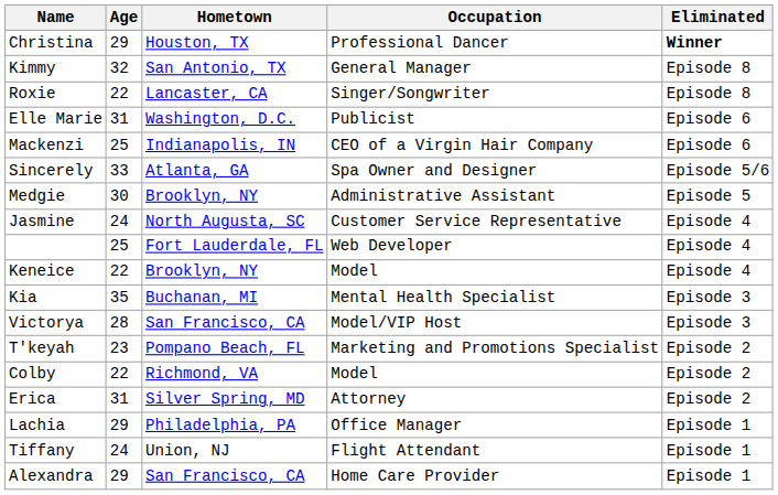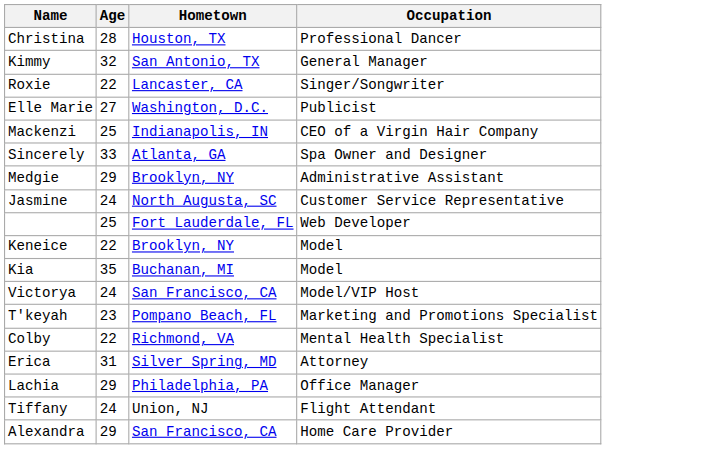- column: Eliminated | Winner | Episode 8 | Episode 8 | Episode 6 | Episode 6 | Episode 5/6 | Episode 5 | Episode 4 | Episode 4 | Episode 4 | Episode 3 | Episode 3 | Episode 2 | Episode 2 | Episode 2 | Episode 1 | Episode 1 | Episode 1
Christina | Age: 29 -> 28
Elle Marie | Age: 31 -> 27
Medgie | Age: 30 -> 29
Kia | Occupation: Mental Health Specialist -> Model
Victorya | Age: 28 -> 24
Colby | Occupation: Model -> Mental Health Specialist
